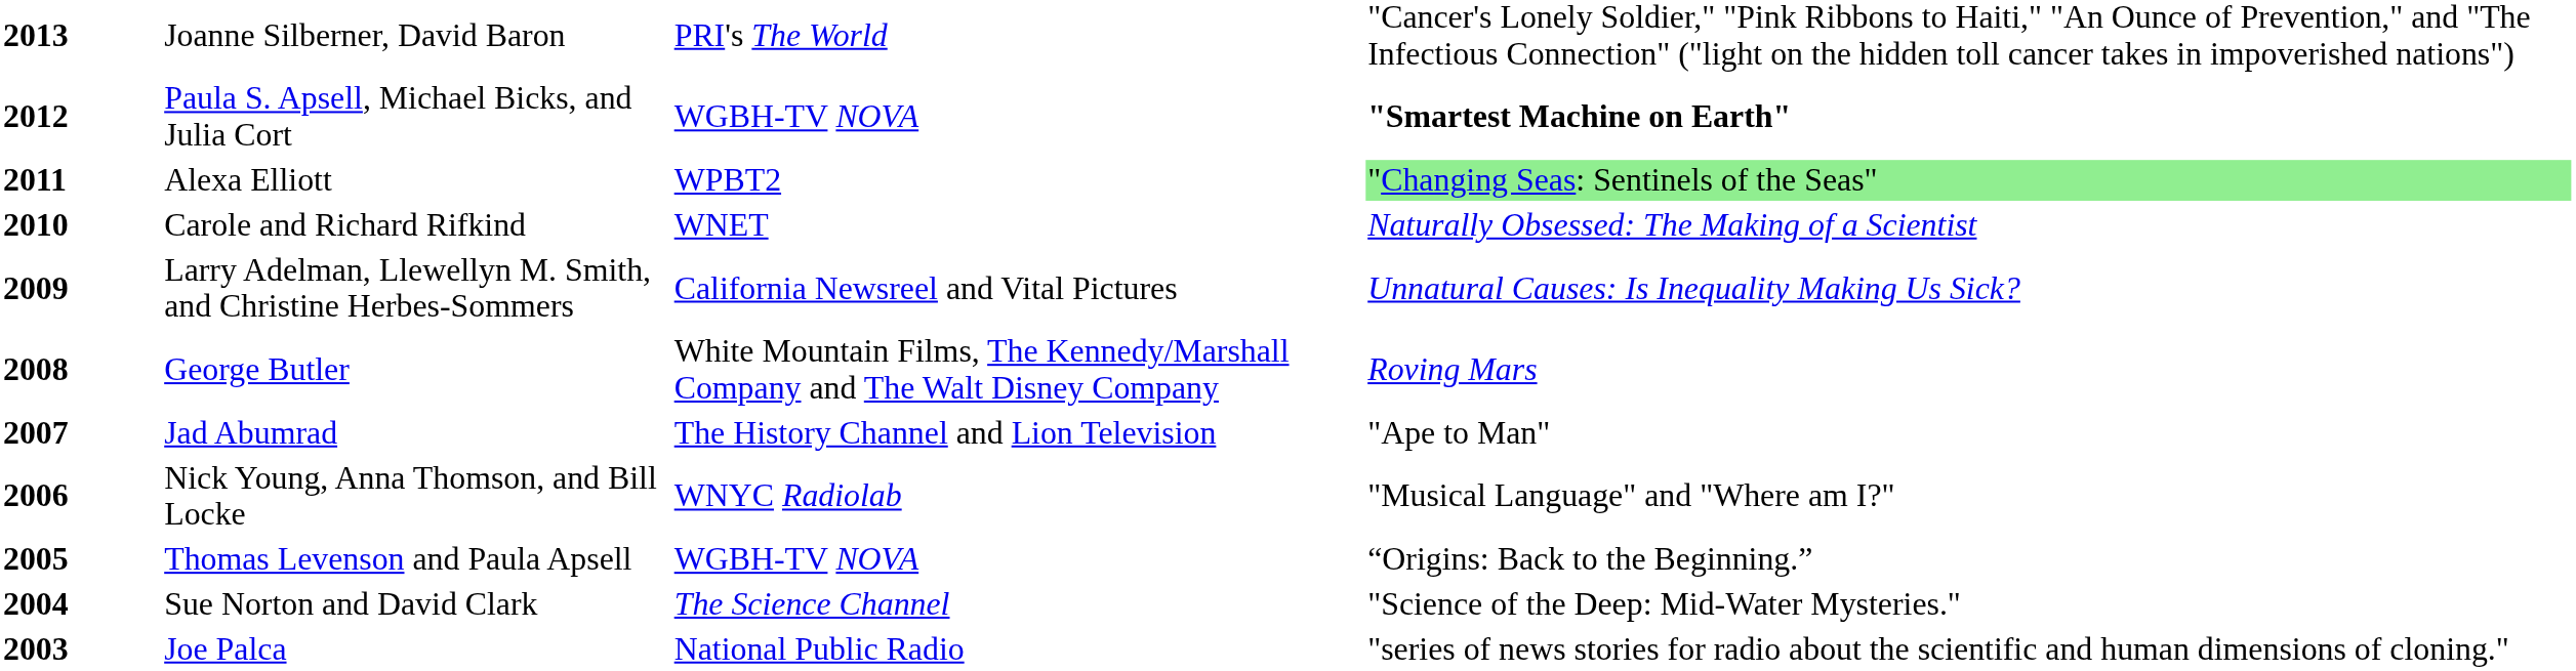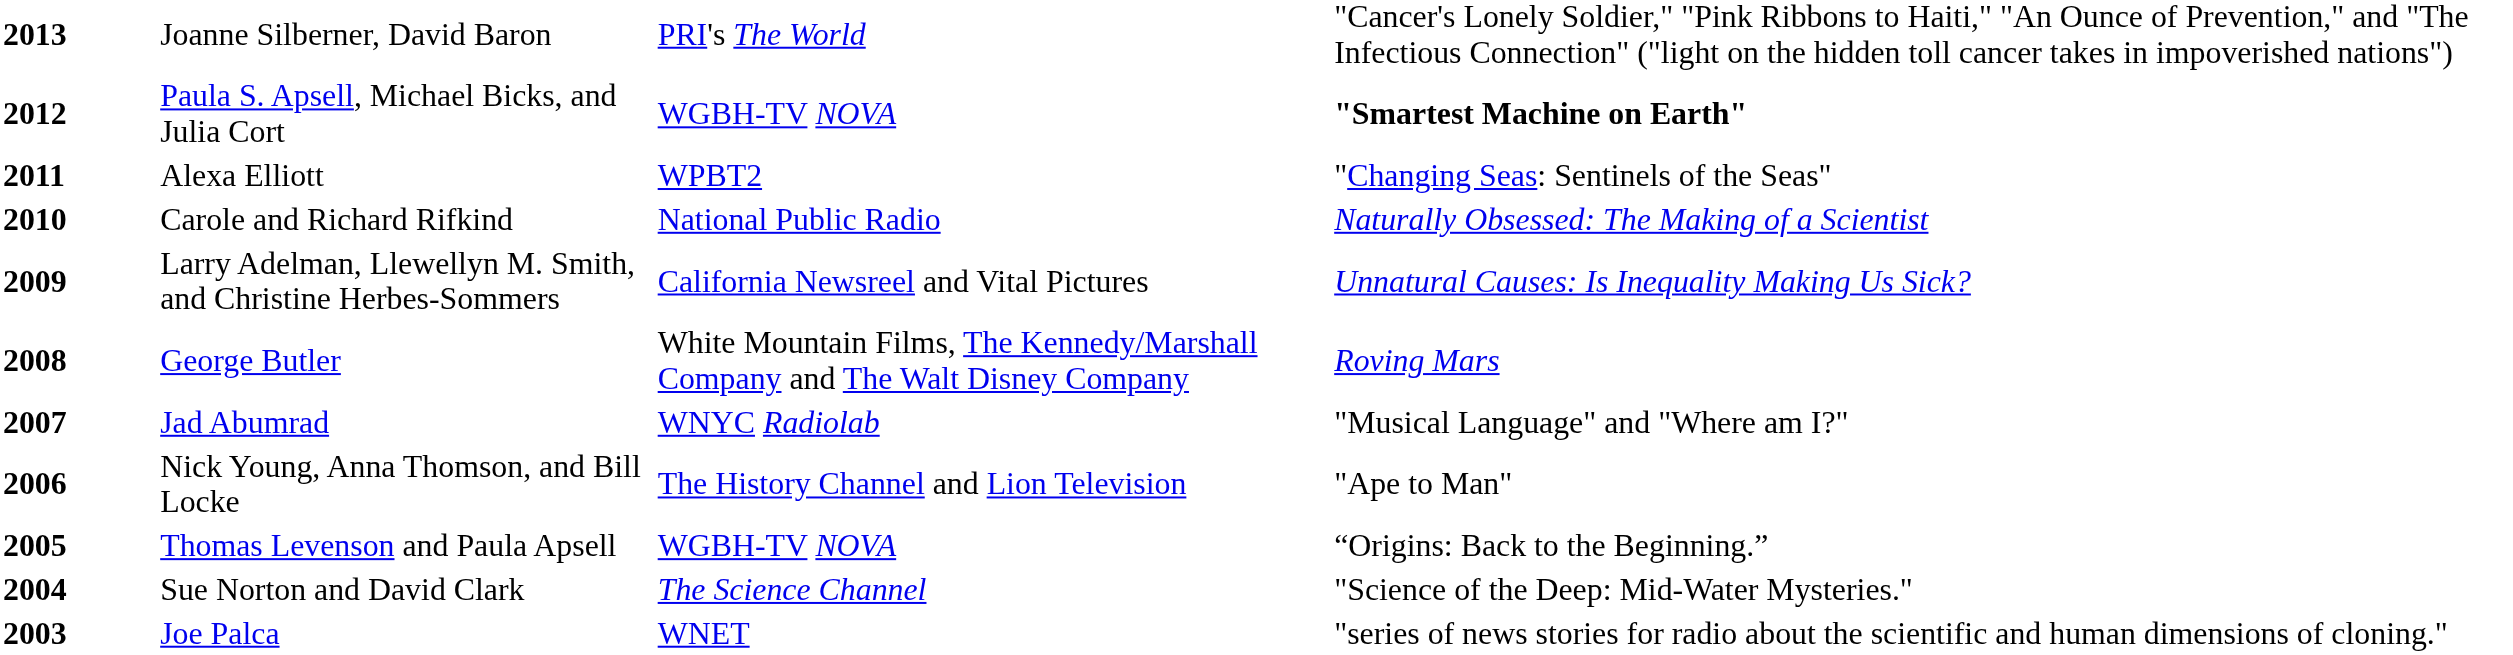Alexa Elliott | column 4: lightgreen background -> no background
Carole and Richard Rifkind | column 3: WNET -> National Public Radio
Jad Abumrad | column 3: The History Channel and Lion Television -> WNYC Radiolab
Jad Abumrad | column 4: "Ape to Man" -> "Musical Language" and "Where am I?"
Nick Young, Anna Thomson, and Bill Locke | column 3: WNYC Radiolab -> The History Channel and Lion Television
Nick Young, Anna Thomson, and Bill Locke | column 4: "Musical Language" and "Where am I?" -> "Ape to Man"
Joe Palca | column 3: National Public Radio -> WNET
